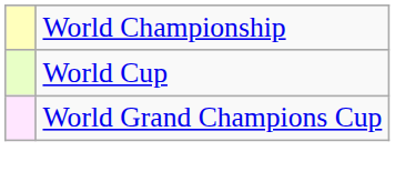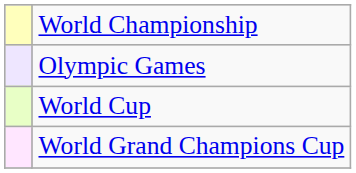+ row: Olympic Games
